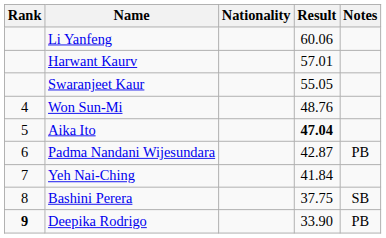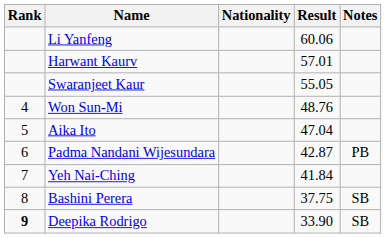Aika Ito | Result: bold -> normal
Deepika Rodrigo | Notes: PB -> SB
